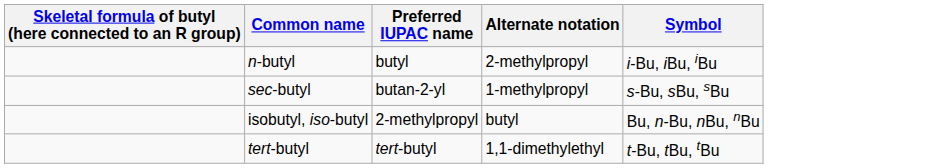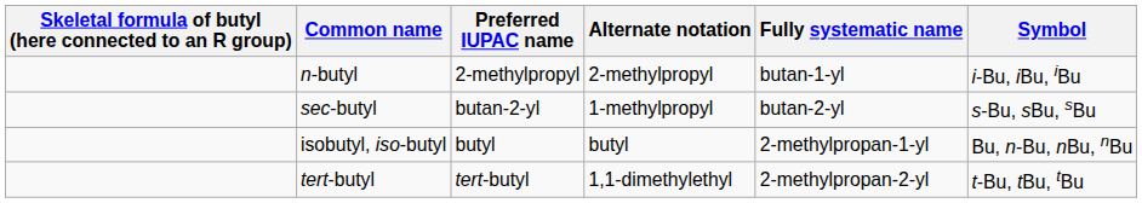+ column: Fully systematic name | butan-1-yl | butan-2-yl | 2-methylpropan-1-yl | 2-methylpropan-2-yl
n-butyl | Preferred IUPAC name: butyl -> 2-methylpropyl
isobutyl, iso-butyl | Preferred IUPAC name: 2-methylpropyl -> butyl
